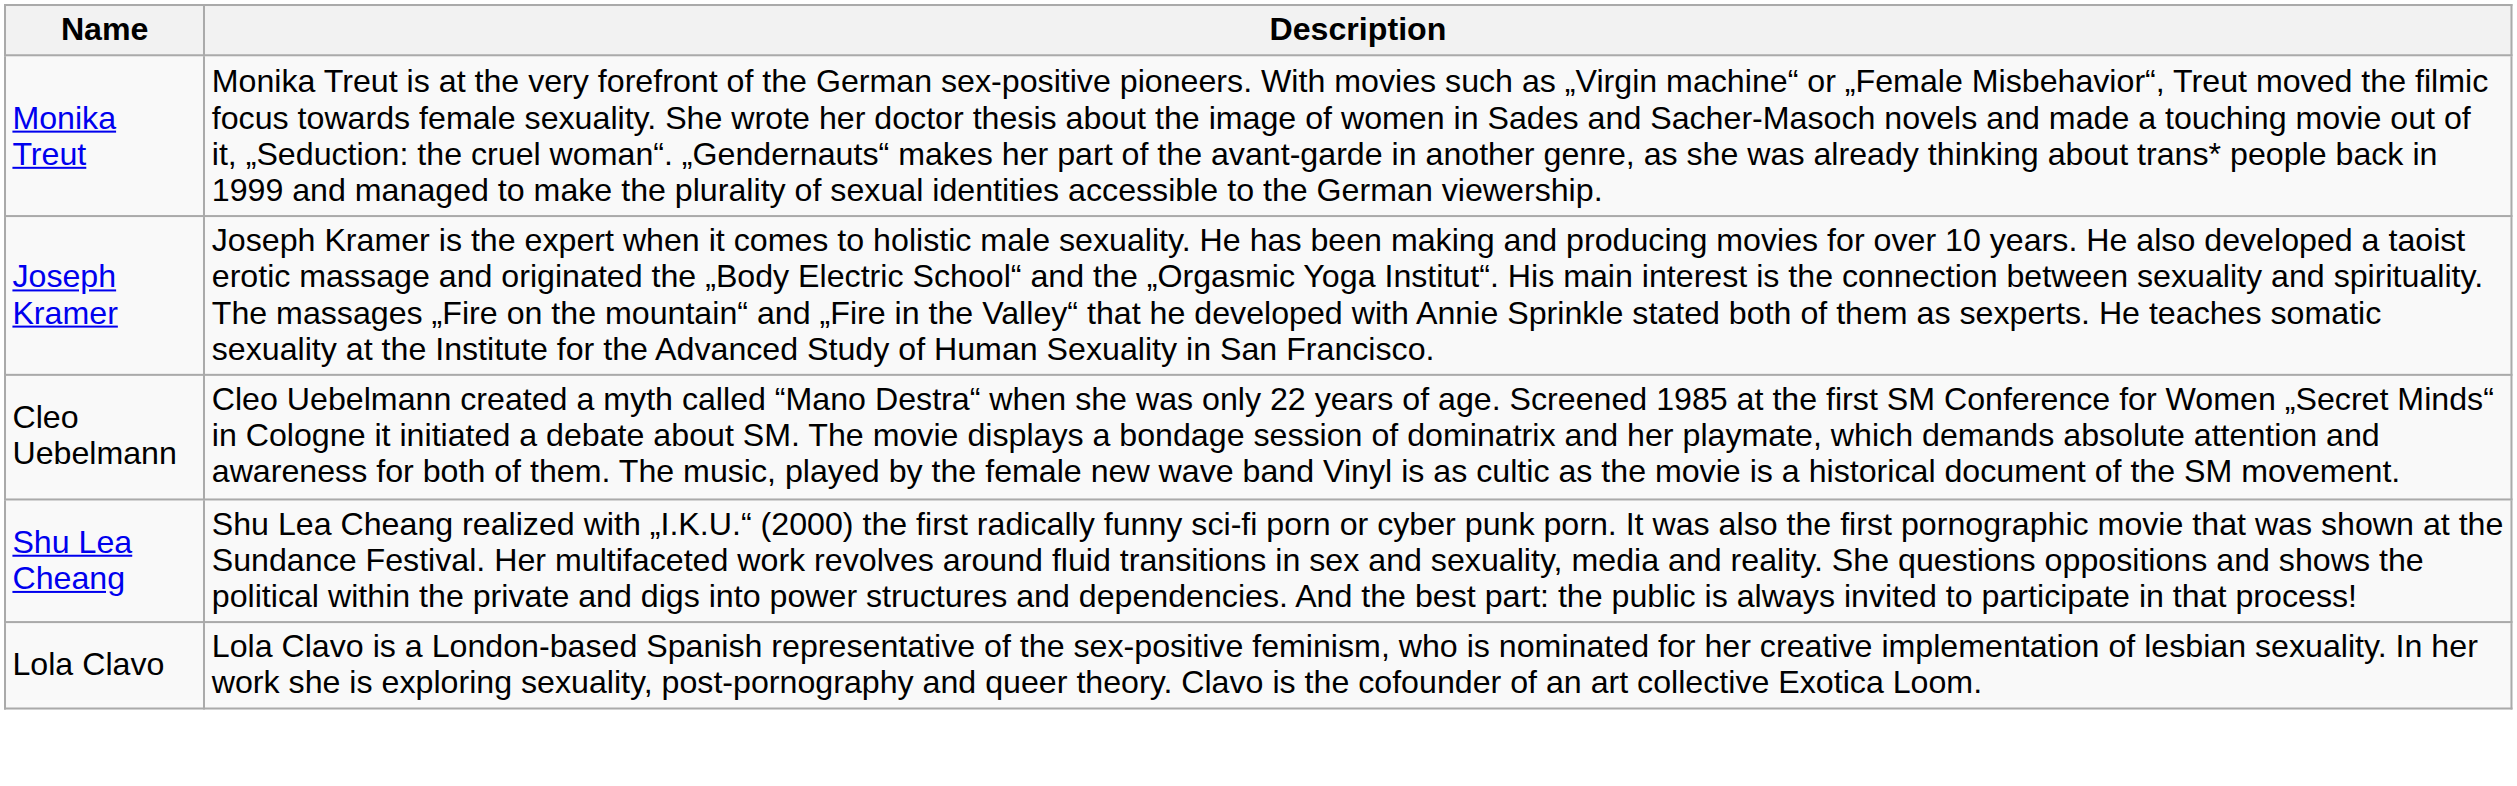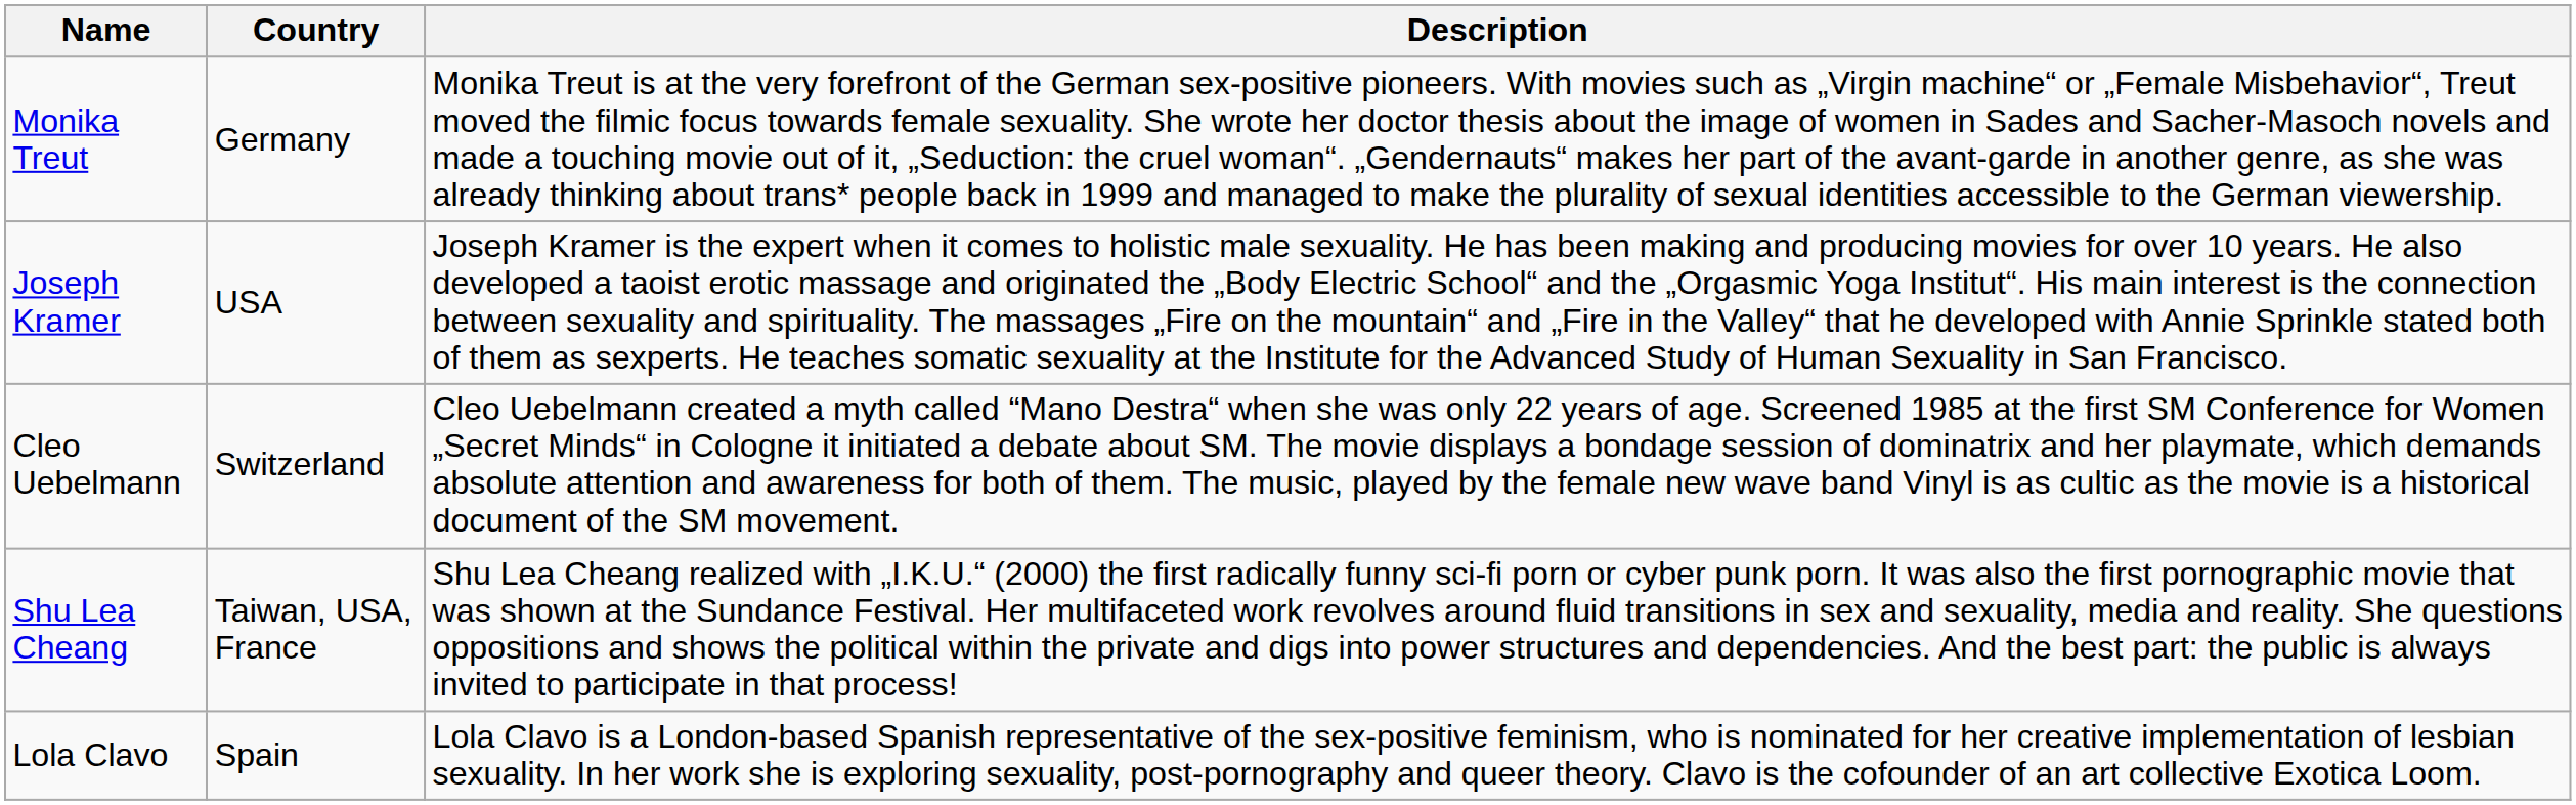+ column: Country | Germany | USA | Switzerland | Taiwan, USA, France | Spain
